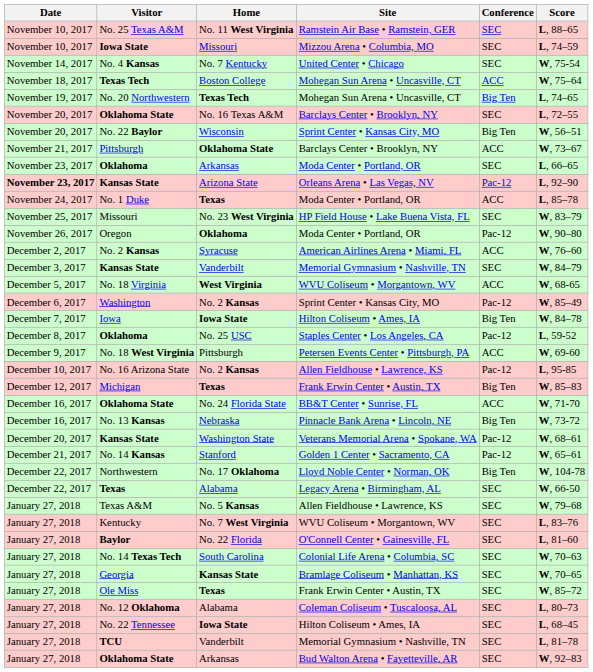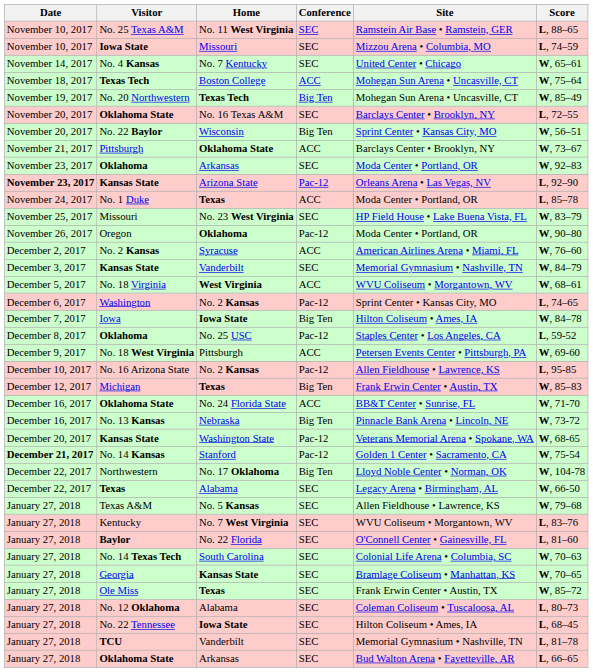columns swapped: Site <-> Conference
No. 4 Kansas | Score: W, 75-54 -> W, 65–61
No. 20 Northwestern | Score: L, 74–65 -> W, 85–49
Oklahoma / Arkansas | Score: L, 66–65 -> W, 92–83
No. 18 Virginia | Score: W, 68-65 -> W, 68–61
Washington | Score: W, 85–49 -> L, 74–65
Kansas State / Washington State | Score: W, 68–61 -> W, 68-65
No. 14 Kansas | Date: normal -> bold
No. 14 Kansas | Score: W, 65–61 -> W, 75-54
Oklahoma State / Arkansas | Score: W, 92–83 -> L, 66–65
